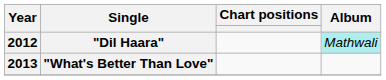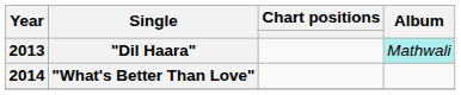"Dil Haara" | Year: 2012 -> 2013
"What's Better Than Love" | Year: 2013 -> 2014
